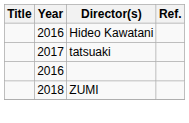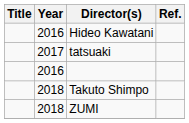+ row: 2018 | Takuto Shimpo
